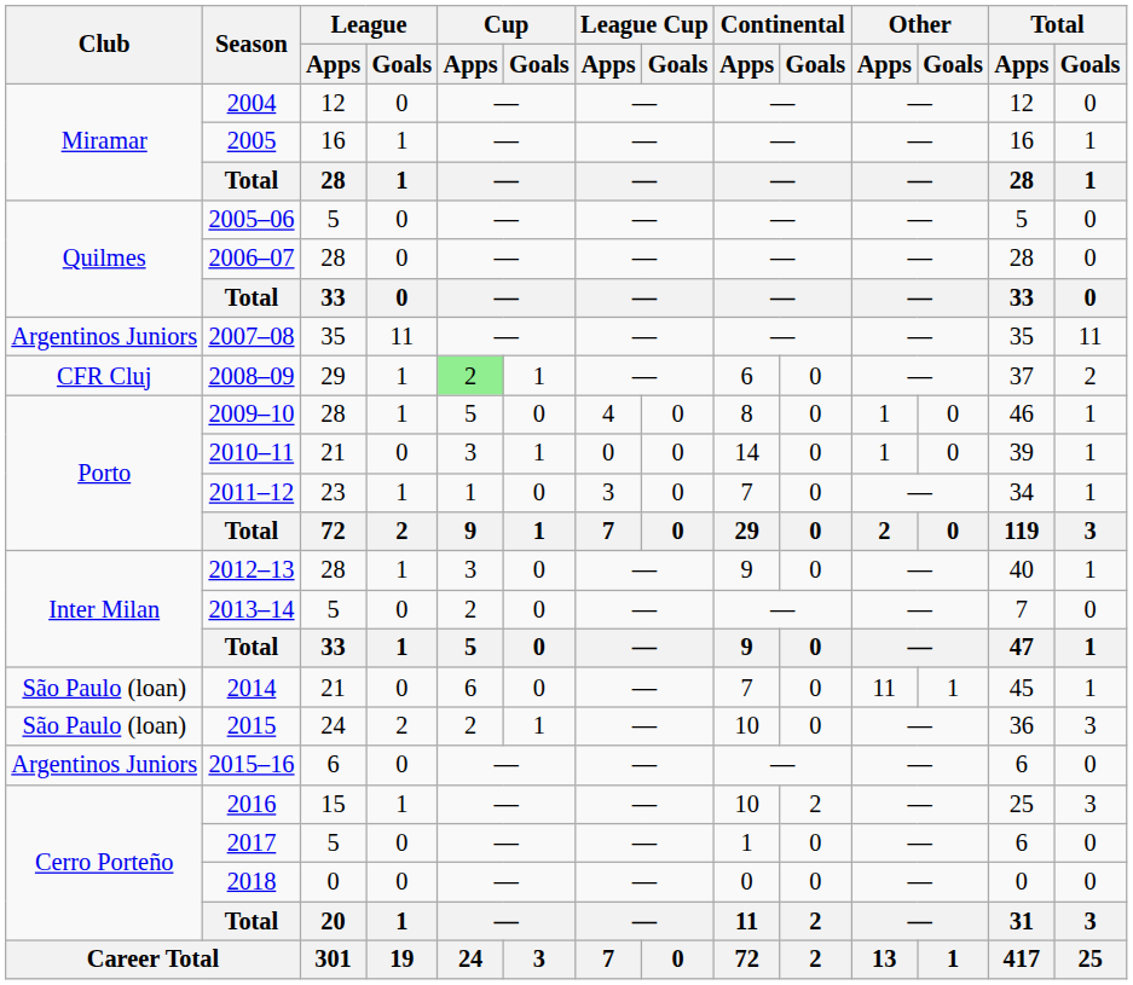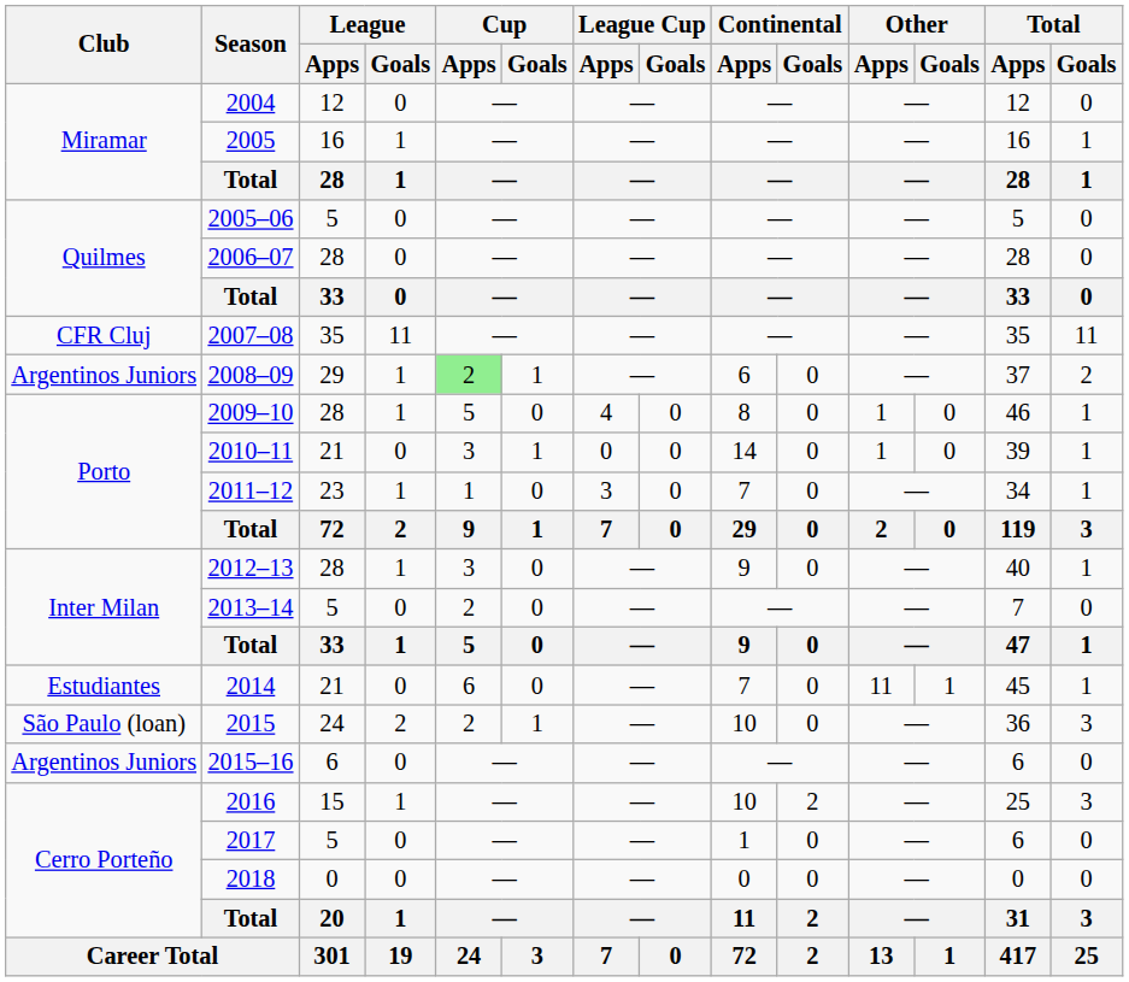2007–08 | Club: Argentinos Juniors -> CFR Cluj
2008–09 | Club: CFR Cluj -> Argentinos Juniors
2014 | Club: São Paulo (loan) -> Estudiantes
